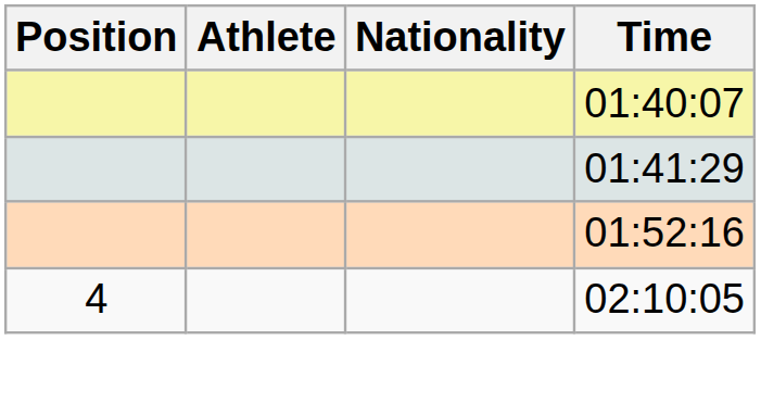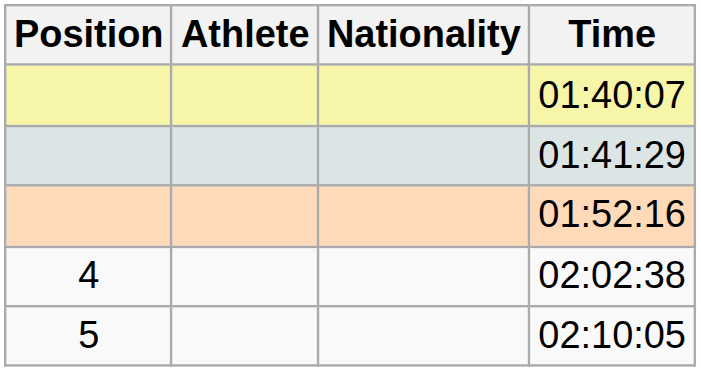+ row: 4 | 02:02:38
02:10:05 | Position: 4 -> 5
